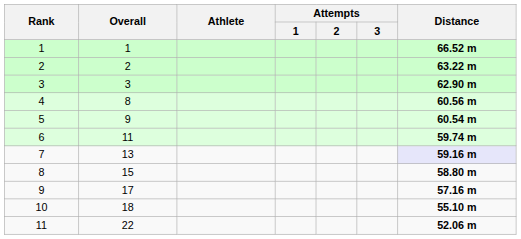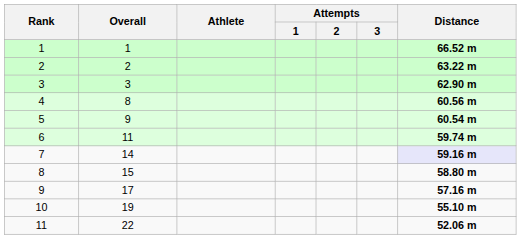7 | Overall: 13 -> 14
10 | Overall: 18 -> 19
